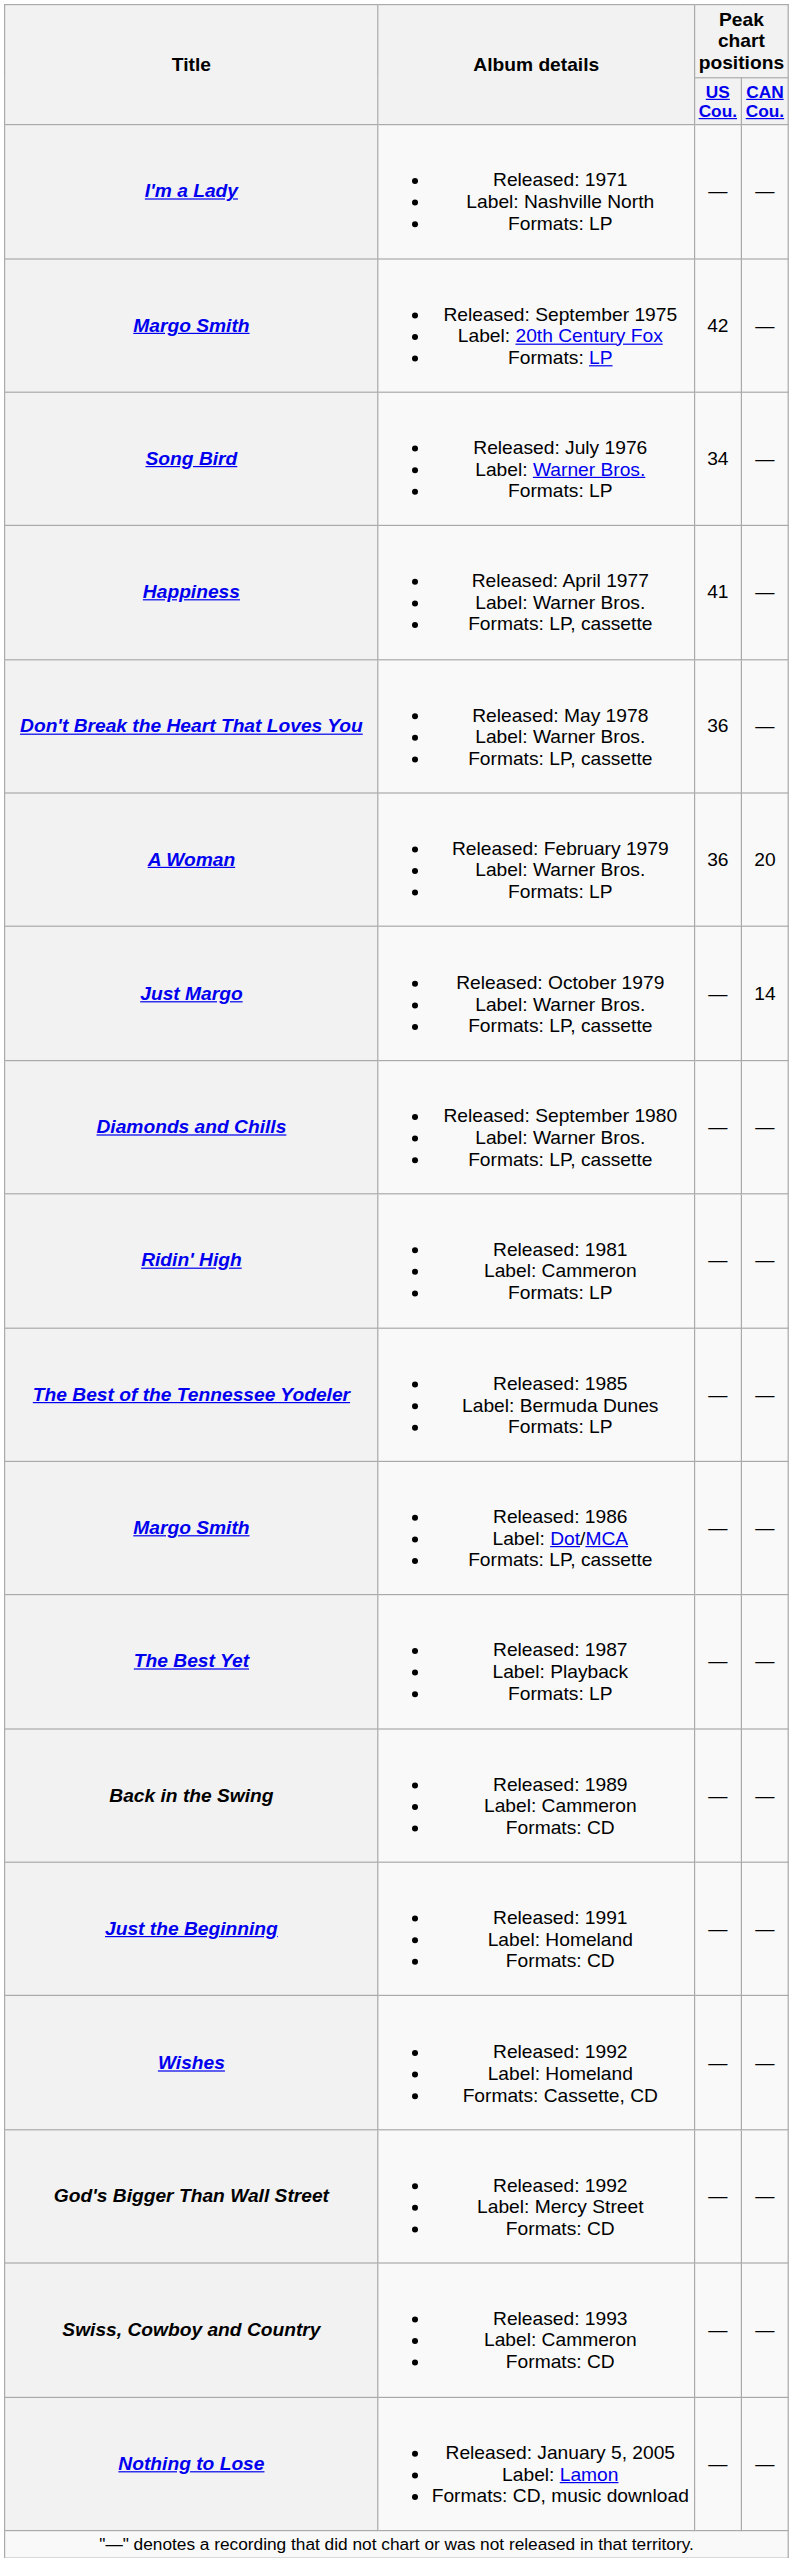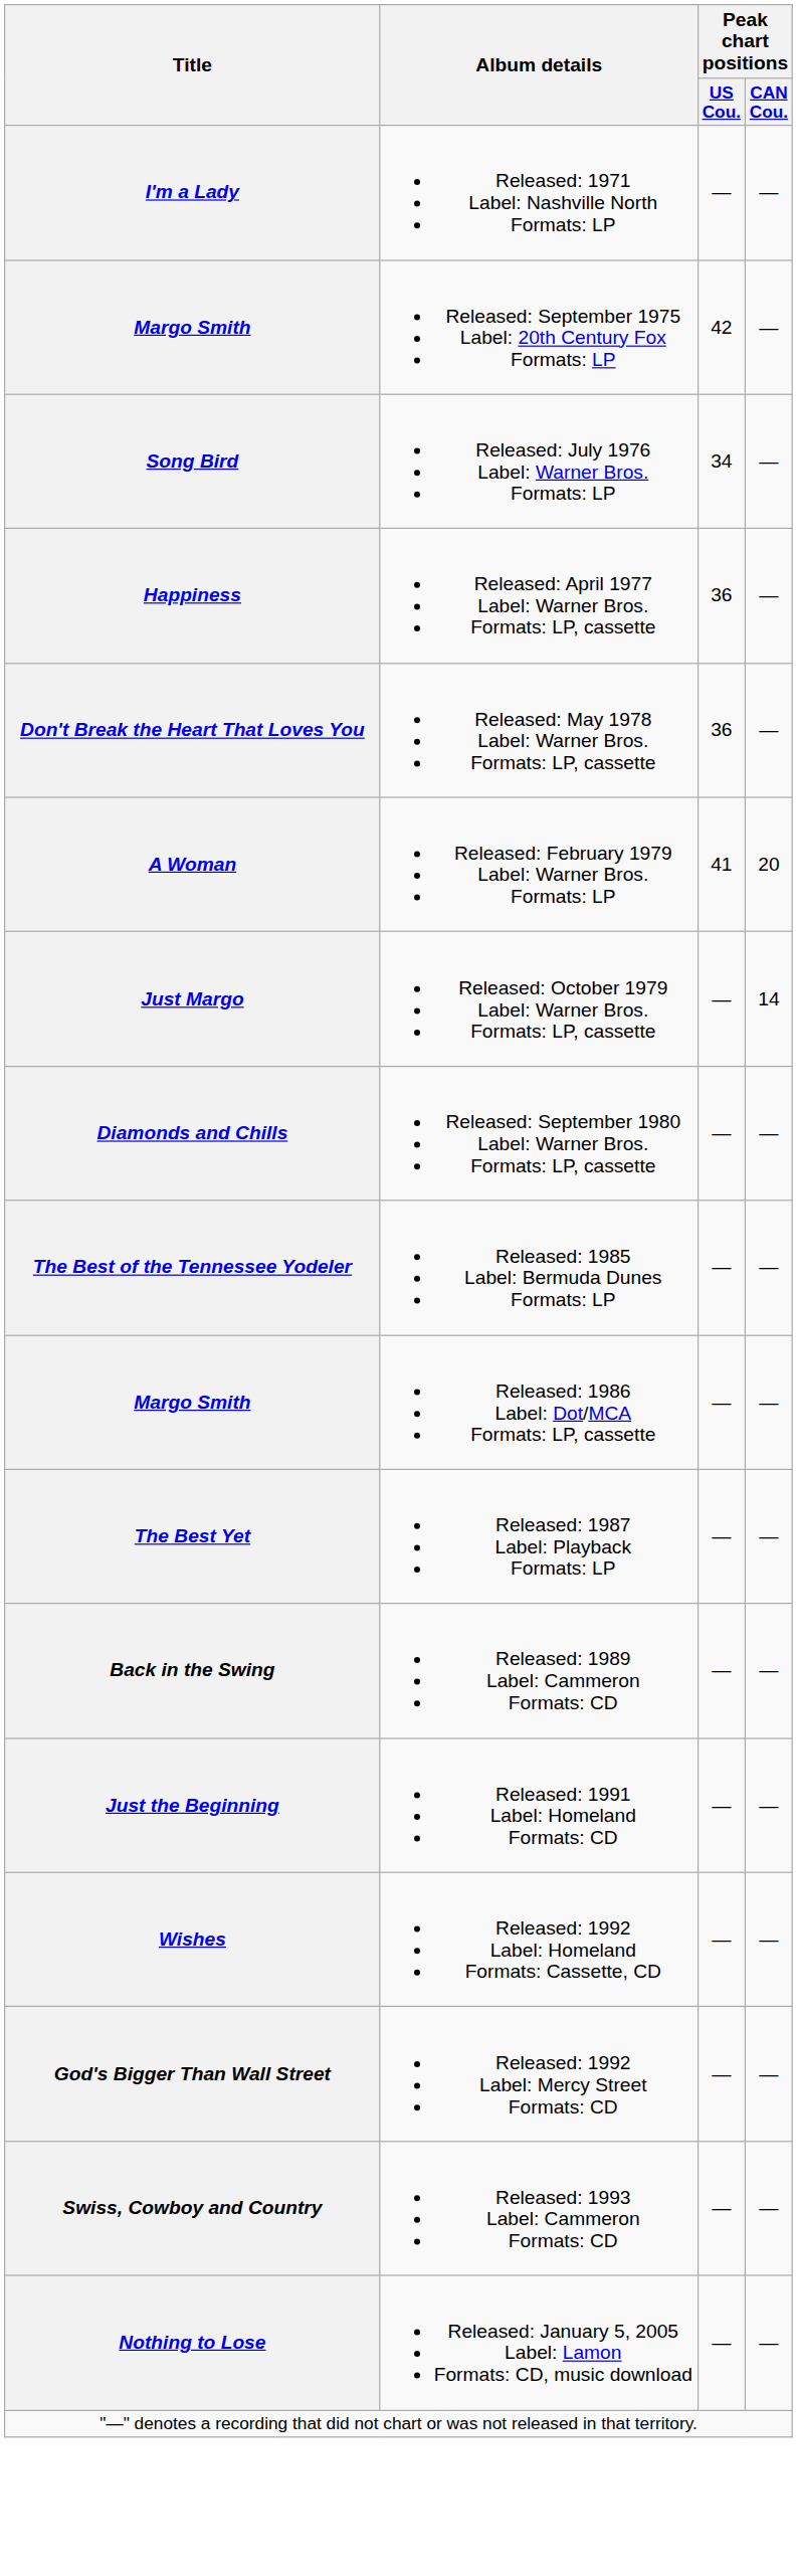Happiness | Peak chart positions / US Cou.: 41 -> 36
A Woman | Peak chart positions / US Cou.: 36 -> 41
- row: Ridin' High | Released: 1981 Label: Cammeron Formats: LP | — | —
